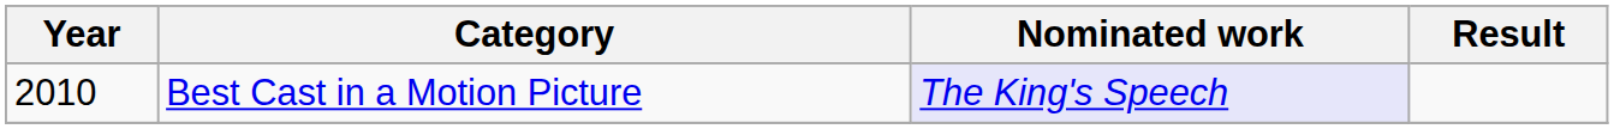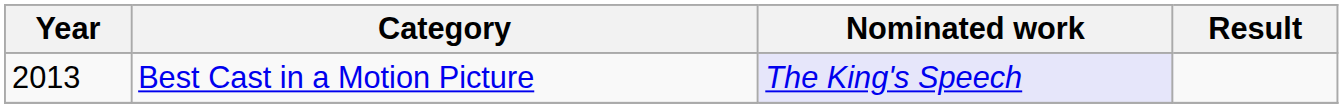Best Cast in a Motion Picture | Year: 2010 -> 2013
